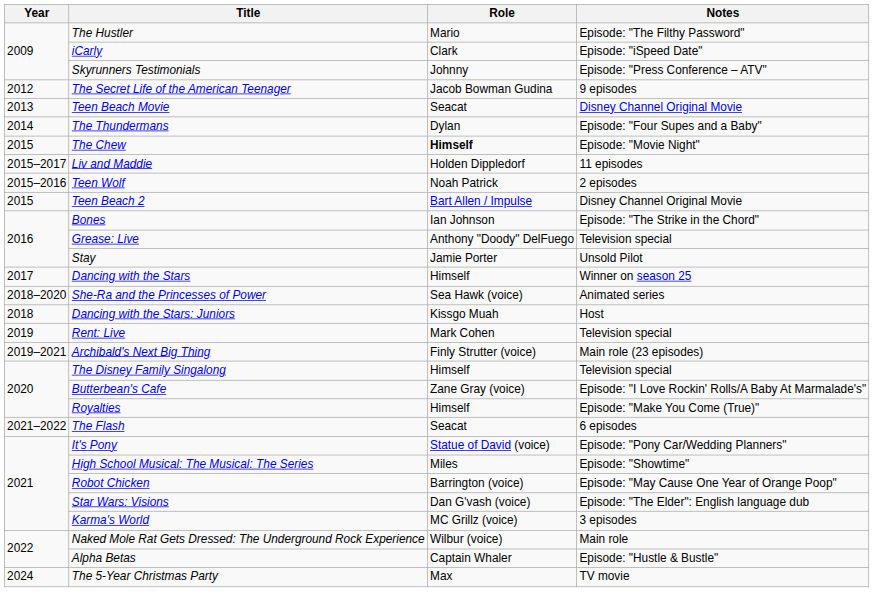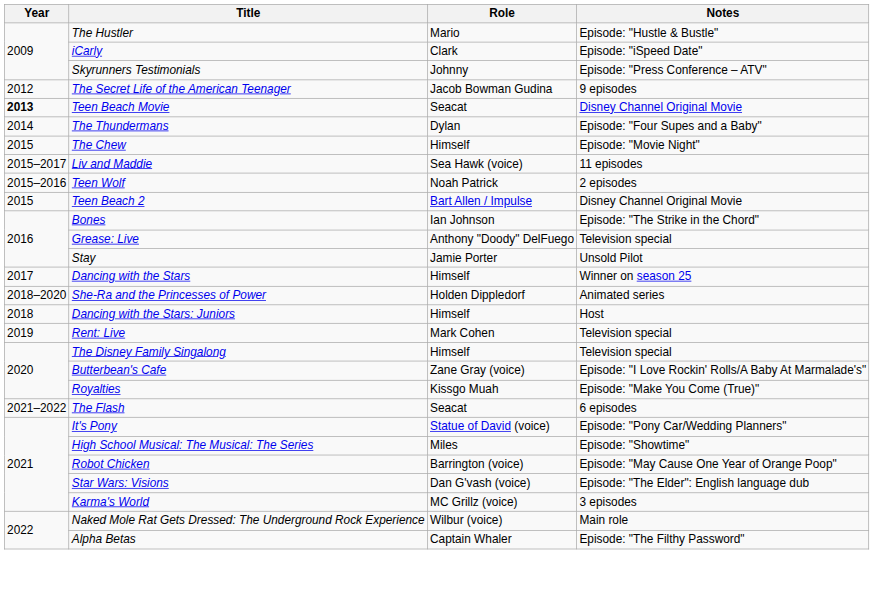The Hustler | Notes: Episode: "The Filthy Password" -> Episode: "Hustle & Bustle"
Teen Beach Movie | Year: normal -> bold
The Chew | Role: bold -> normal
Liv and Maddie | Role: Holden Dippledorf -> Sea Hawk (voice)
She-Ra and the Princesses of Power | Role: Sea Hawk (voice) -> Holden Dippledorf
Dancing with the Stars: Juniors | Role: Kissgo Muah -> Himself
- row: 2019–2021 | Archibald's Next Big Thing | Finly Strutter (voice) | Main role (23 episodes)
Royalties | Role: Himself -> Kissgo Muah
Alpha Betas | Notes: Episode: "Hustle & Bustle" -> Episode: "The Filthy Password"
- row: 2024 | The 5-Year Christmas Party | Max | TV movie
